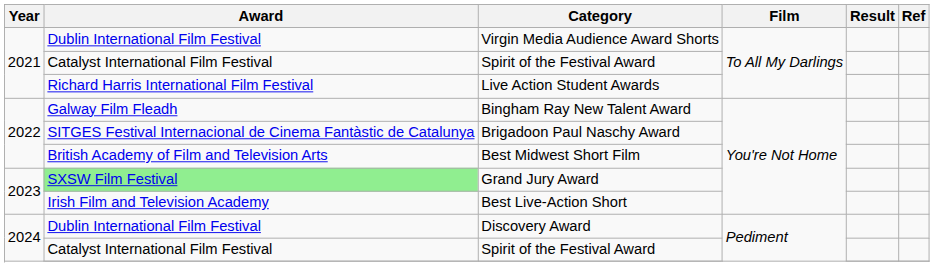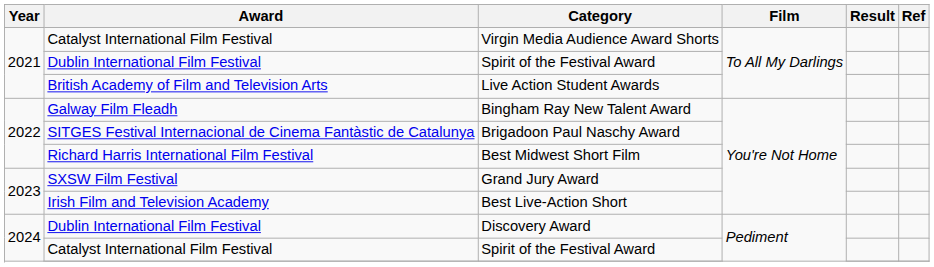Virgin Media Audience Award Shorts | Award: Dublin International Film Festival -> Catalyst International Film Festival
2021 / Spirit of the Festival Award | Award: Catalyst International Film Festival -> Dublin International Film Festival
Live Action Student Awards | Award: Richard Harris International Film Festival -> British Academy of Film and Television Arts
Best Midwest Short Film | Award: British Academy of Film and Television Arts -> Richard Harris International Film Festival
Grand Jury Award | Award: lightgreen background -> no background
